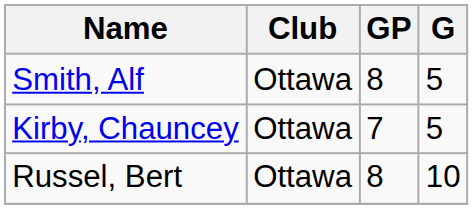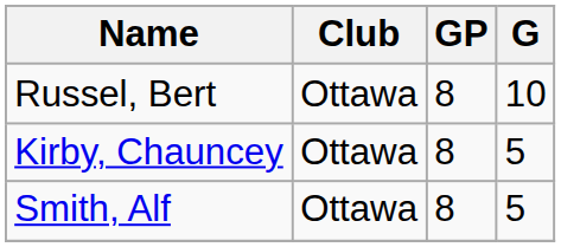rows swapped: Russel, Bert <-> Smith, Alf
Kirby, Chauncey | GP: 7 -> 8
